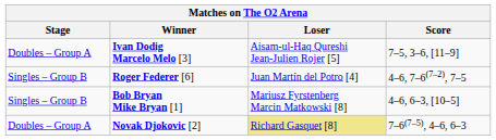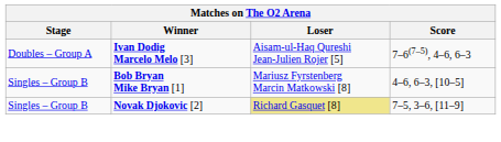Ivan Dodig Marcelo Melo [3] | Score: 7–5, 3–6, [11–9] -> 7–6(7–5), 4–6, 6–3
- row: Singles – Group B | Roger Federer [6] | Juan Martín del Potro [4] | 4–6, 7–6(7–2), 7–5
Novak Djokovic [2] | Stage: Doubles – Group A -> Singles – Group B
Novak Djokovic [2] | Score: 7–6(7–5), 4–6, 6–3 -> 7–5, 3–6, [11–9]
